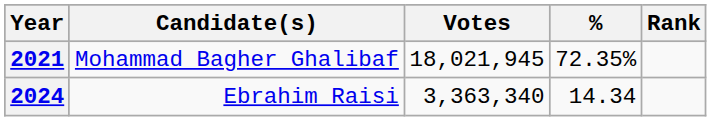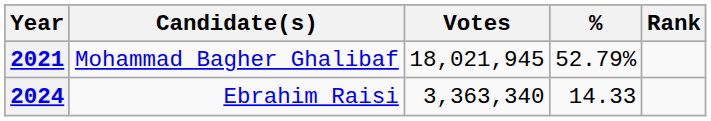2021 | %: 72.35% -> 52.79%
2024 | %: 14.34 -> 14.33
